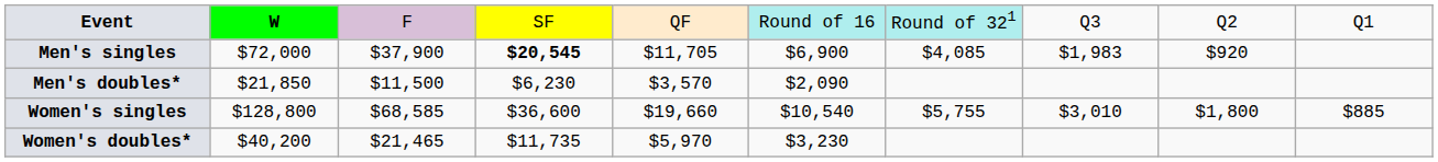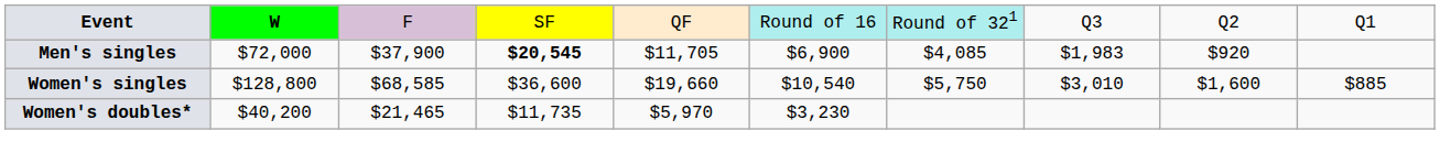- row: Men's doubles* | $21,850 | $11,500 | $6,230 | $3,570 | $2,090
Women's singles | column 7: $5,755 -> $5,750
Women's singles | column 9: $1,800 -> $1,600
